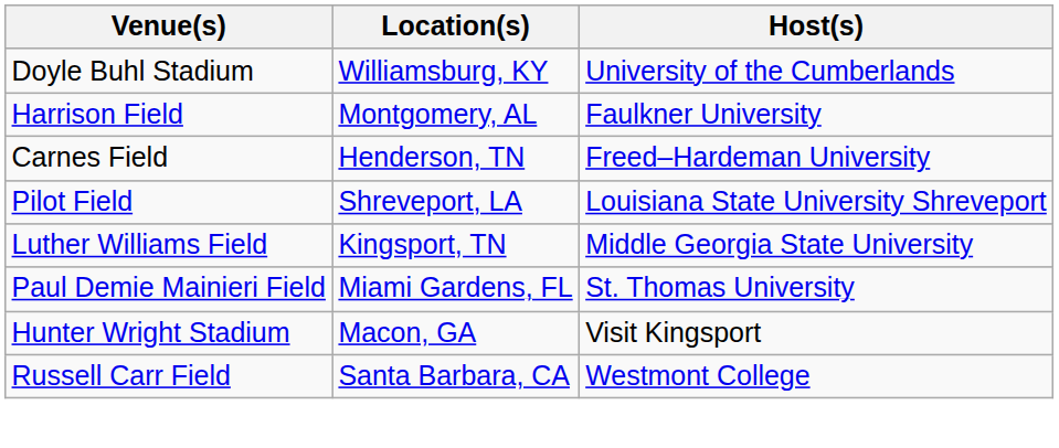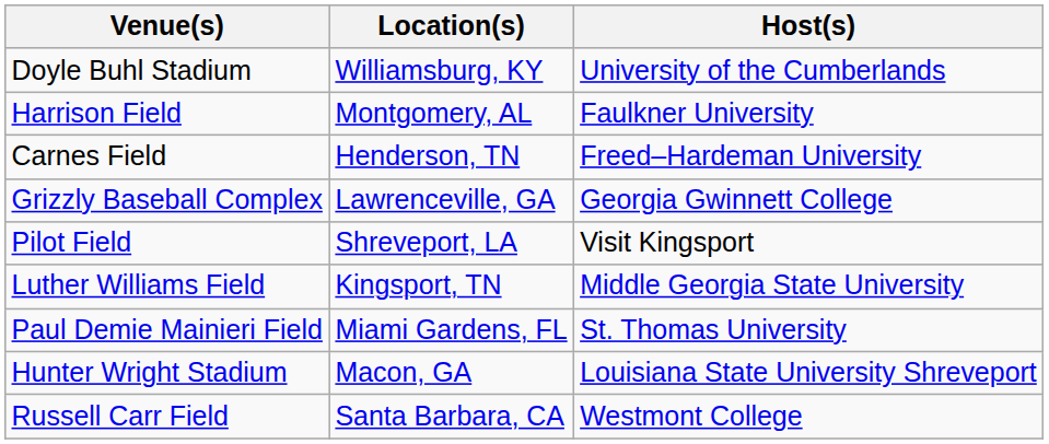+ row: Grizzly Baseball Complex | Lawrenceville, GA | Georgia Gwinnett College
Pilot Field | Host(s): Louisiana State University Shreveport -> Visit Kingsport
Hunter Wright Stadium | Host(s): Visit Kingsport -> Louisiana State University Shreveport
